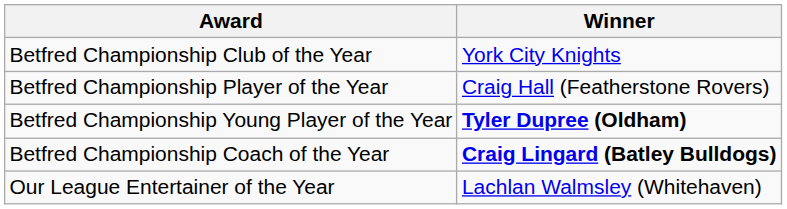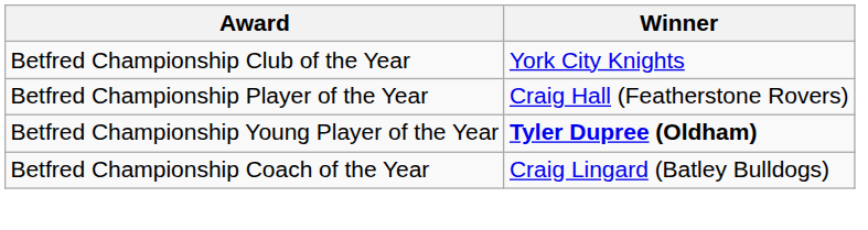Betfred Championship Coach of the Year | Winner: bold -> normal
- row: Our League Entertainer of the Year | Lachlan Walmsley (Whitehaven)
